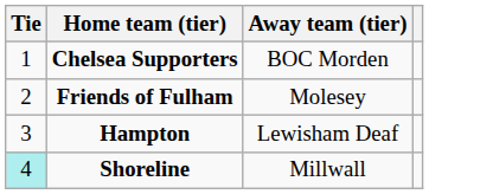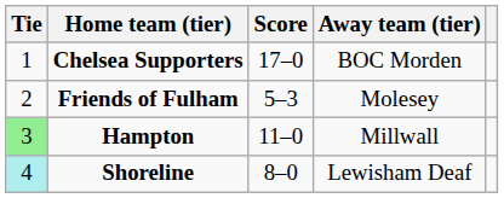+ column: Score | 17–0 | 5–3 | 11–0 | 8–0
Hampton | Tie: no background -> lightgreen background
Hampton | Away team (tier): Lewisham Deaf -> Millwall
Shoreline | Away team (tier): Millwall -> Lewisham Deaf
